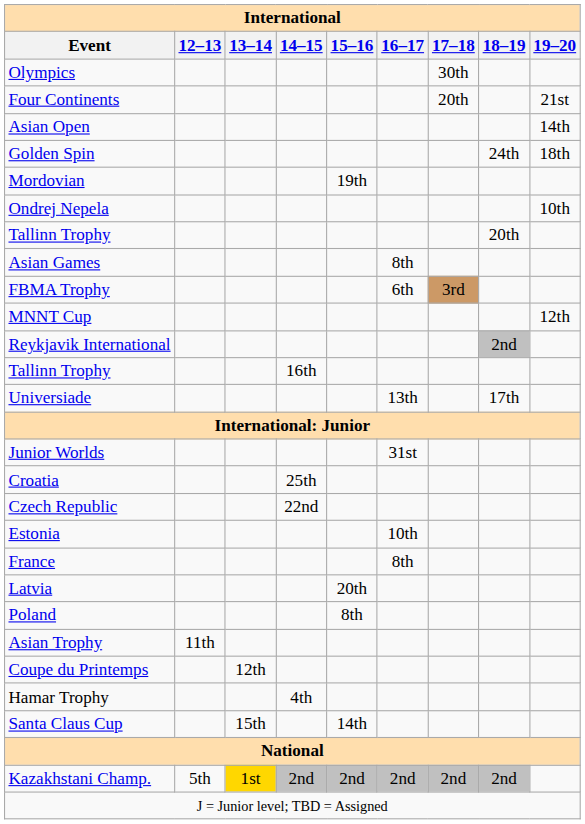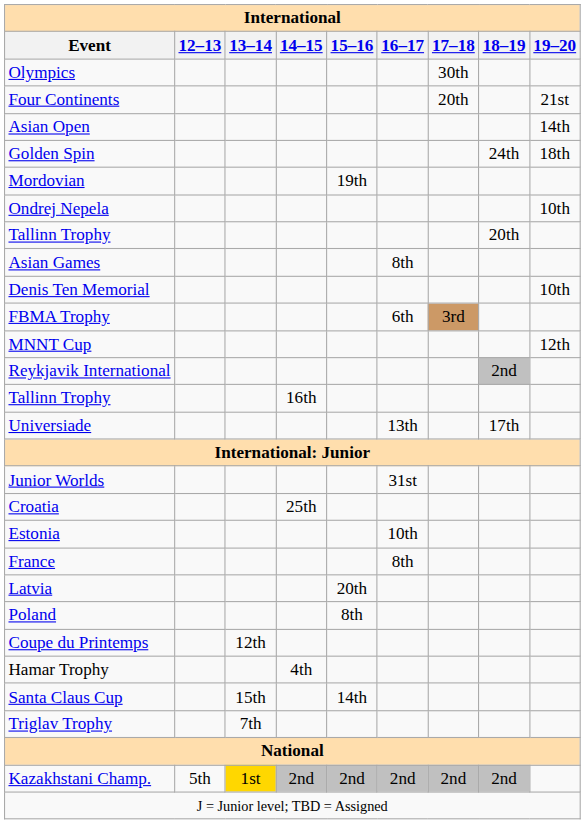+ row: Denis Ten Memorial | 10th
- row: Czech Republic | 22nd
- row: Asian Trophy | 11th
+ row: Triglav Trophy | 7th
